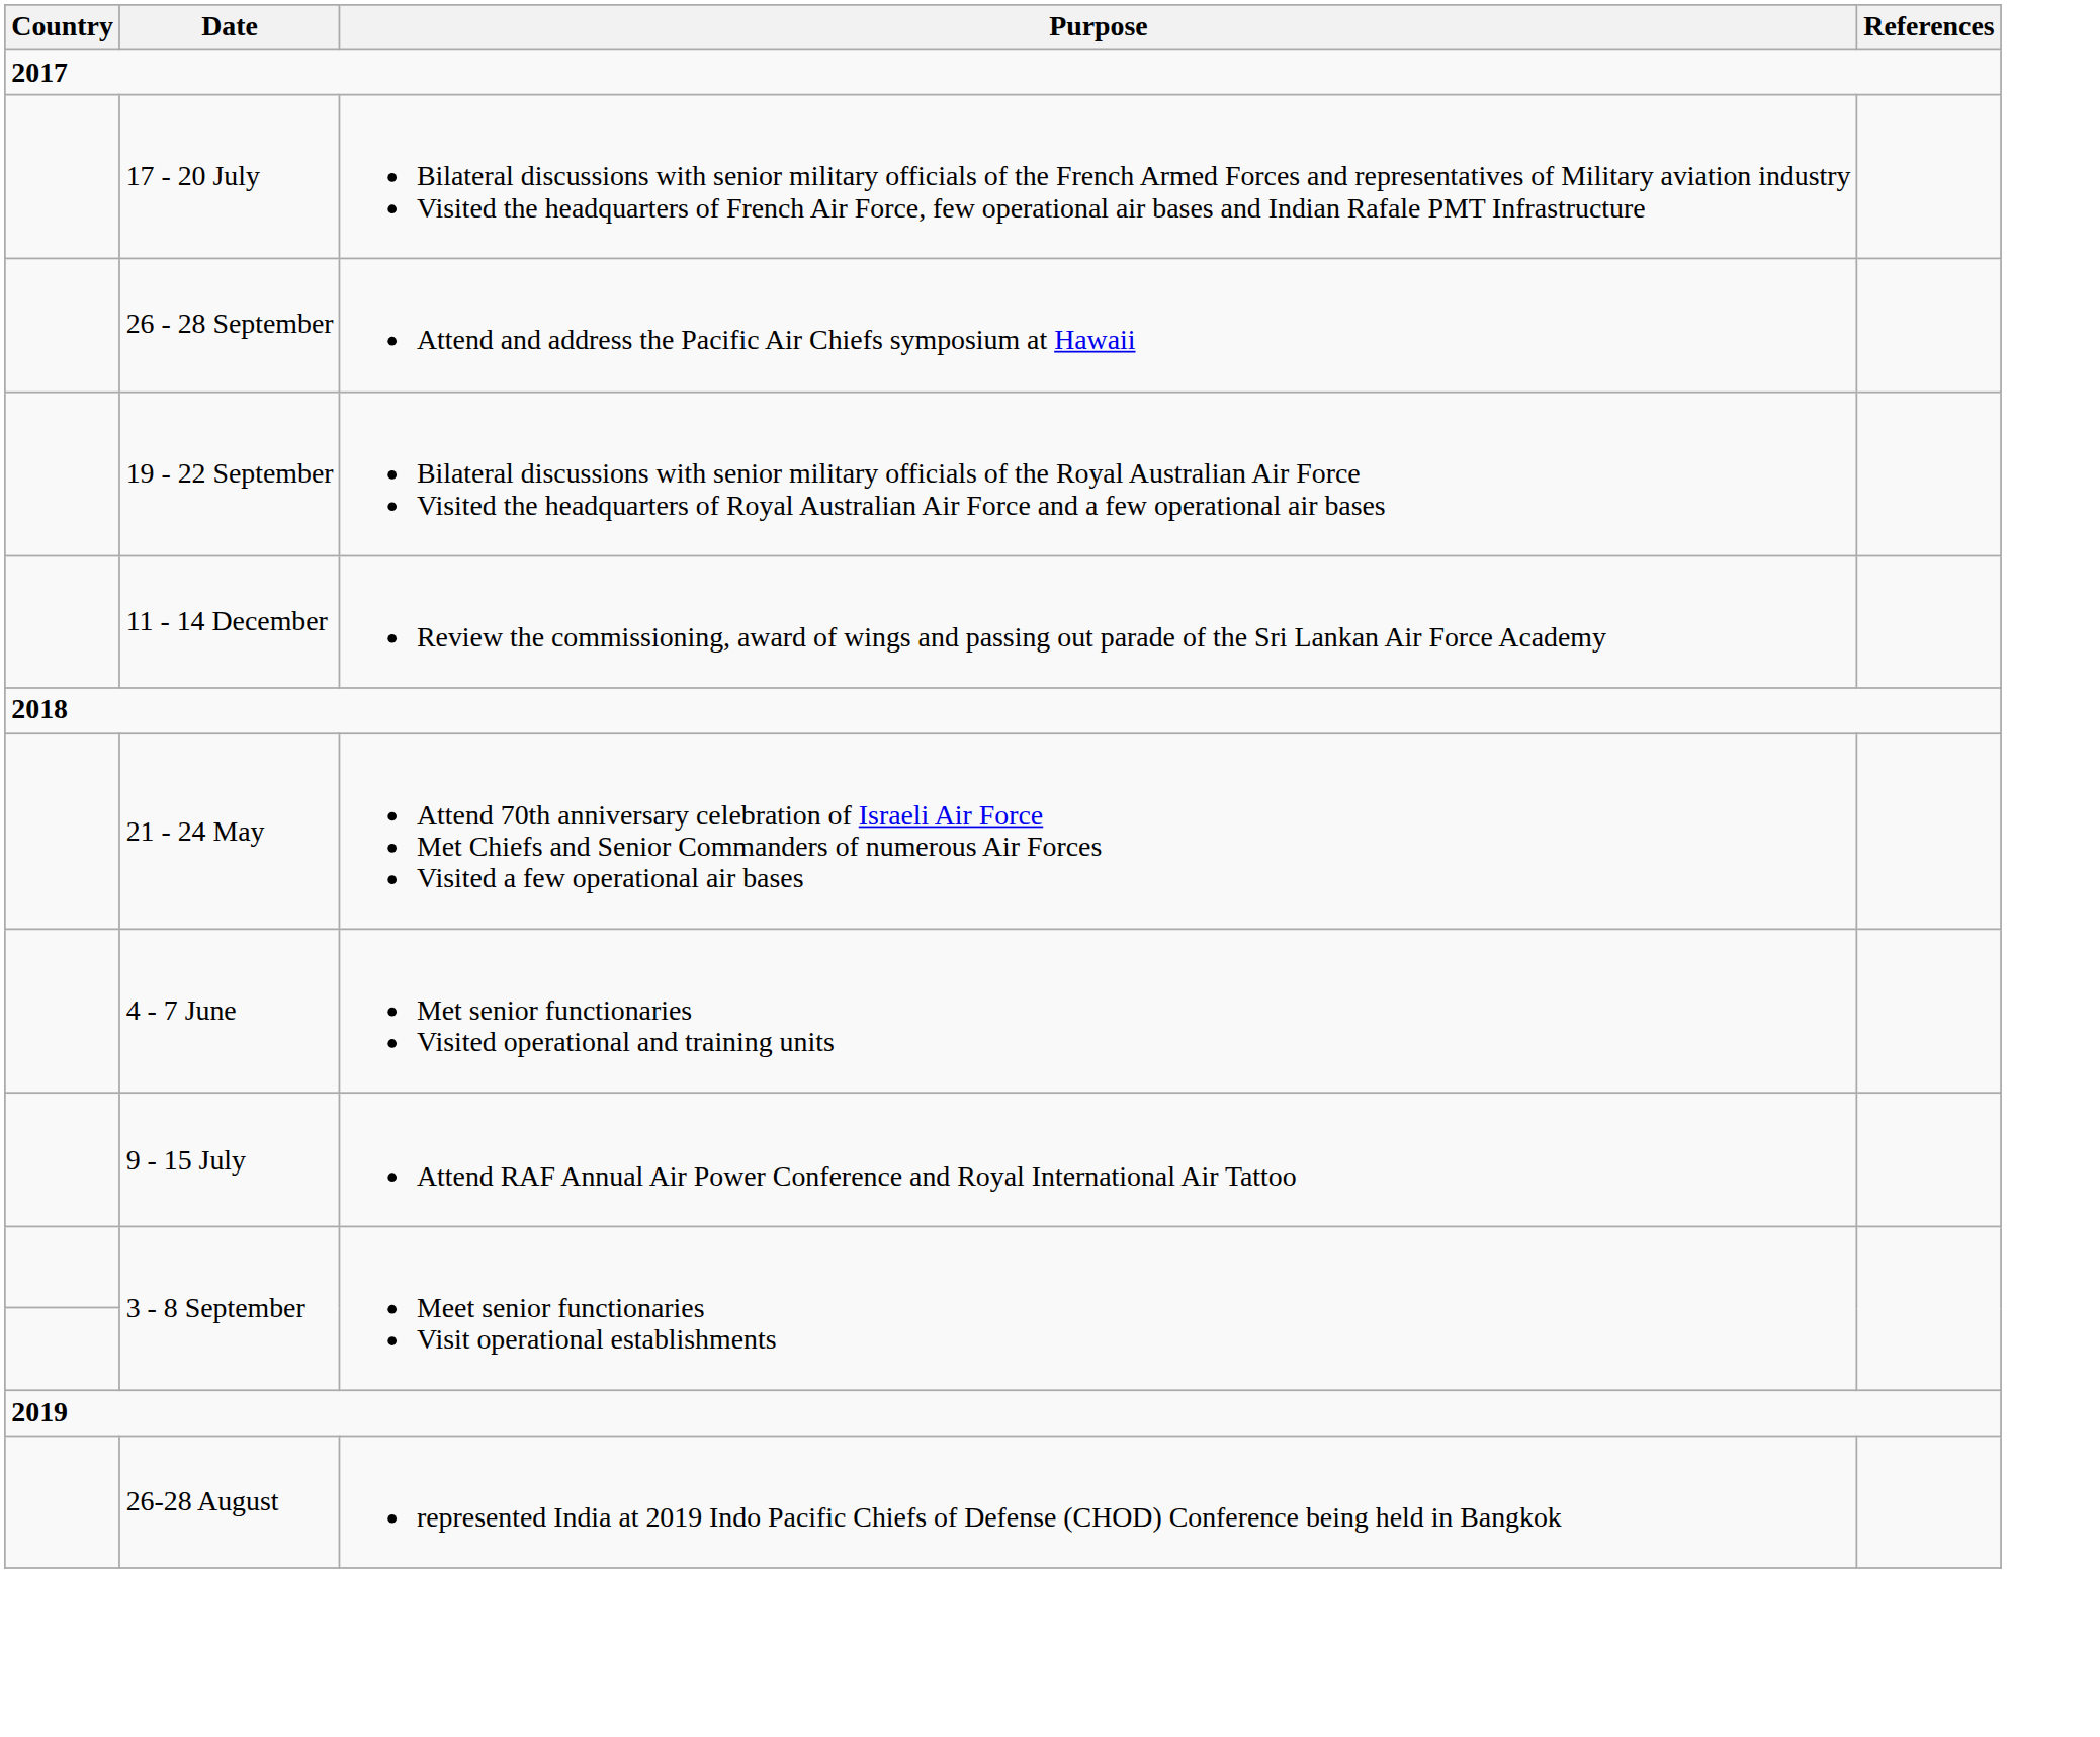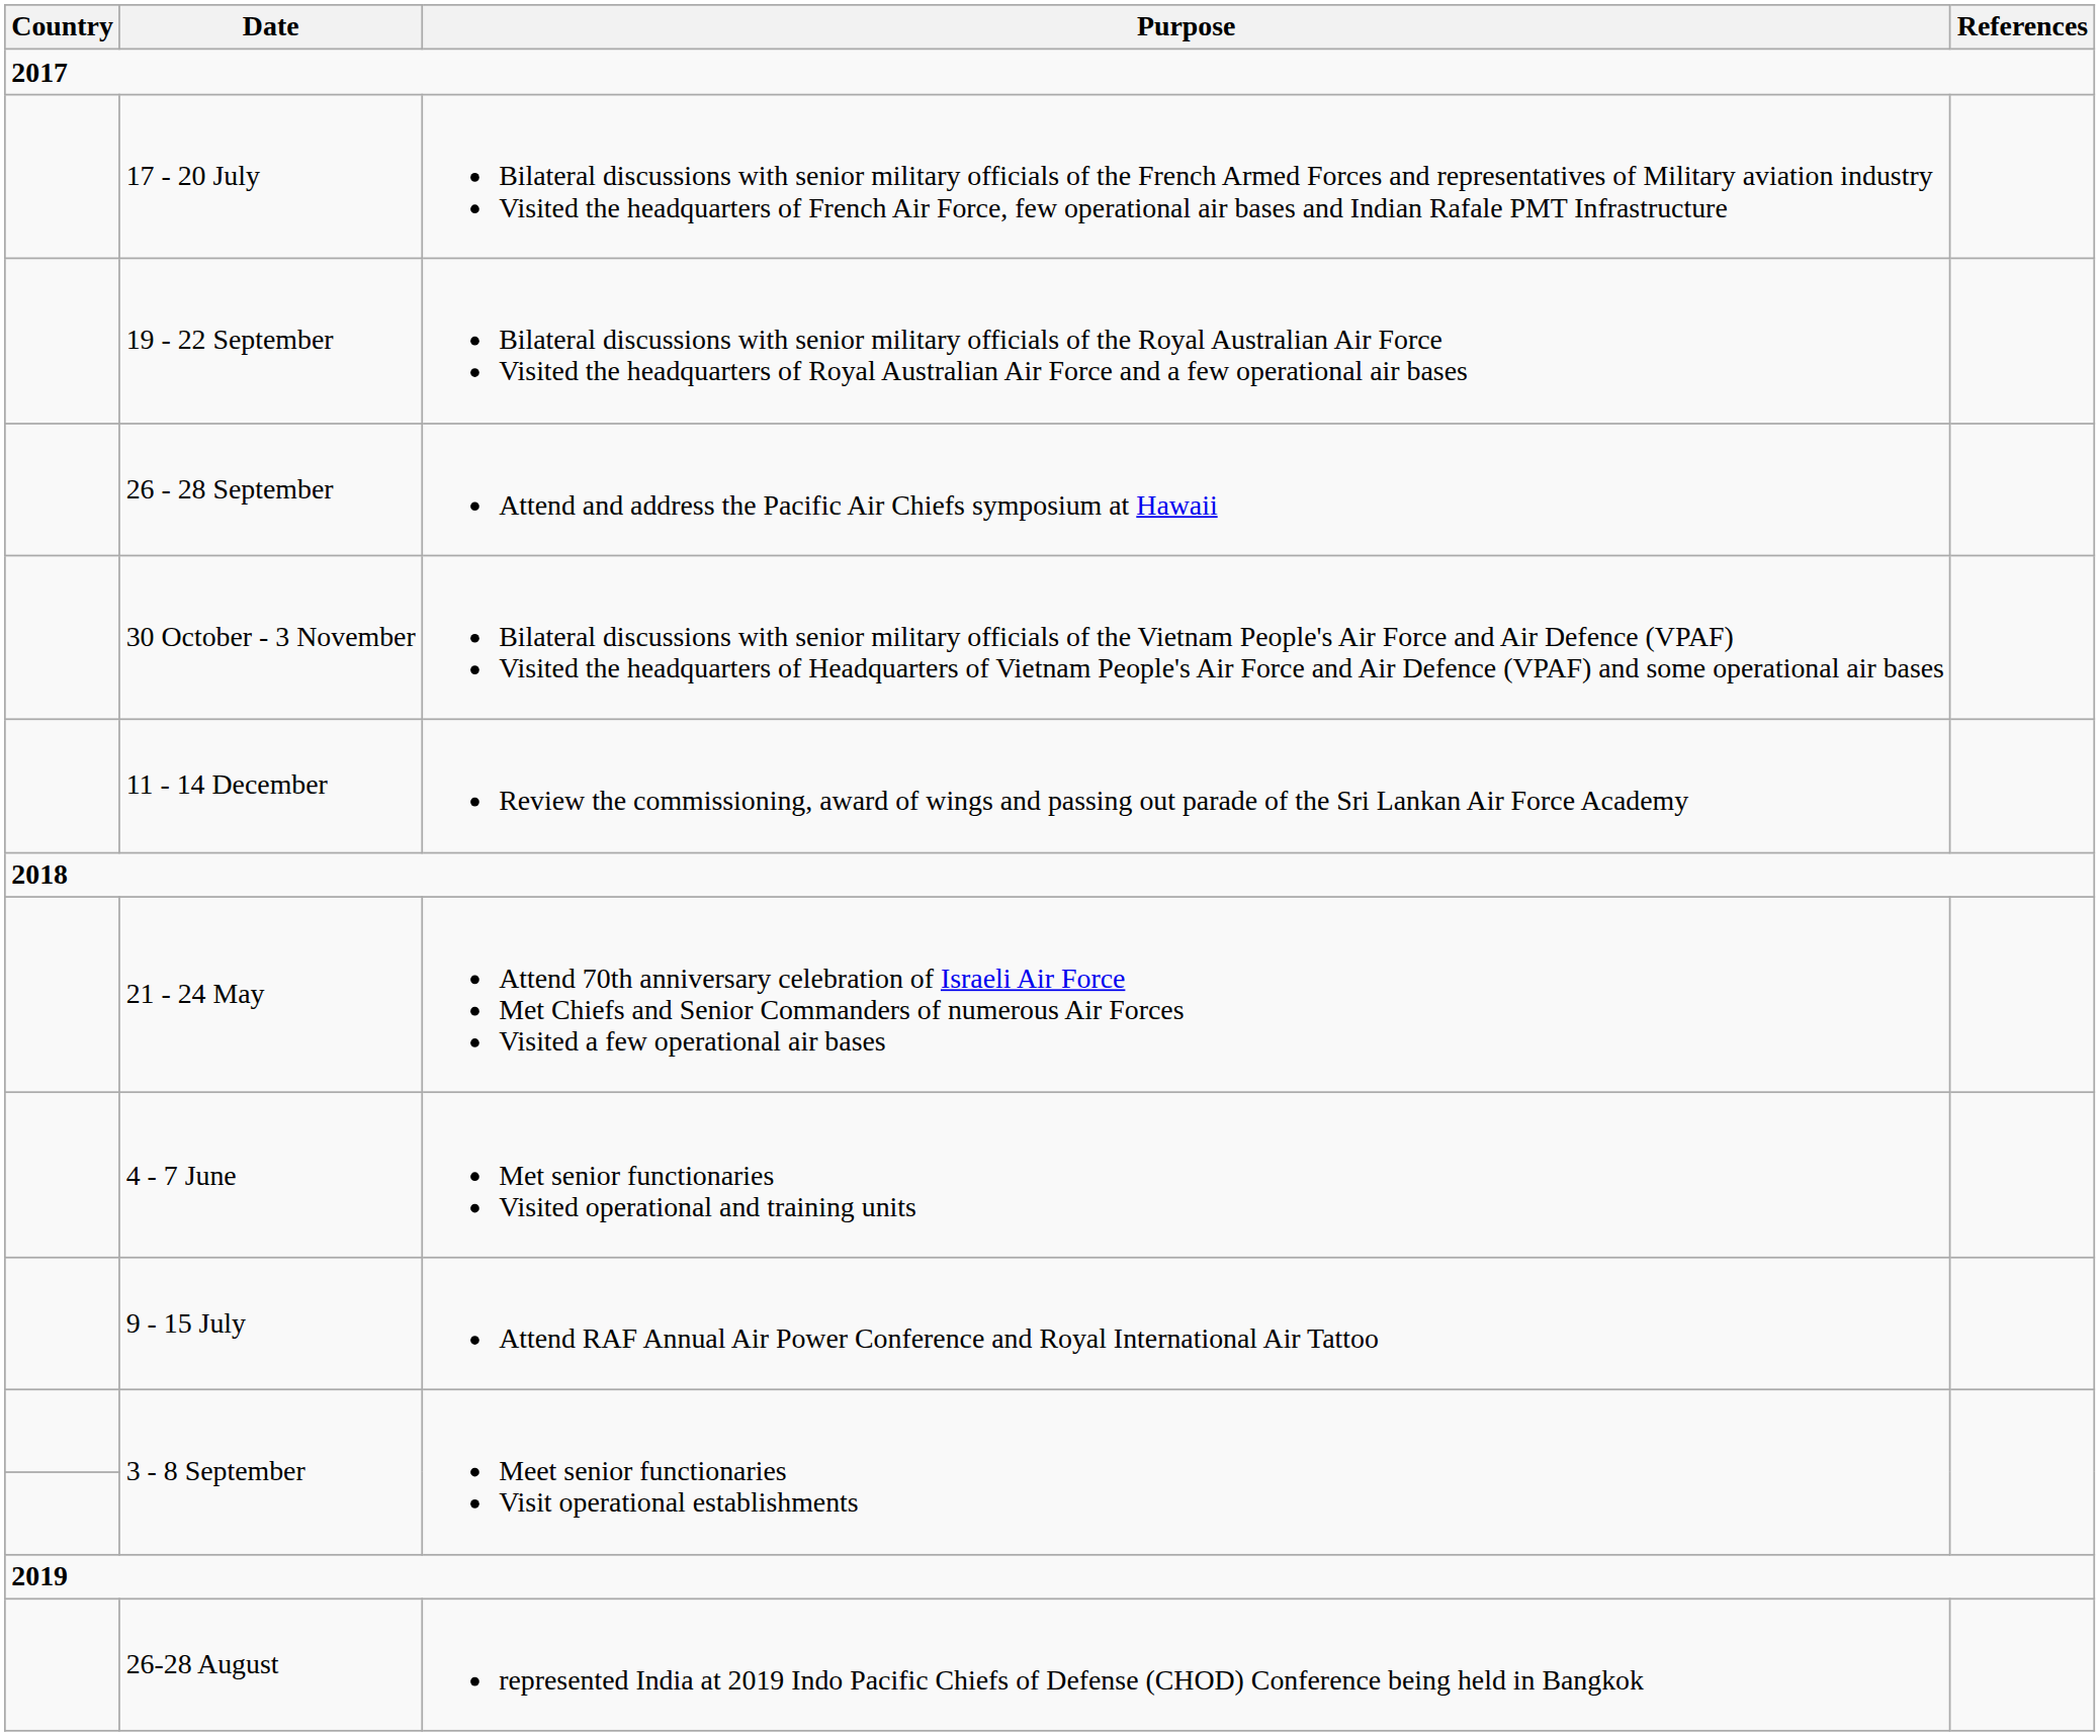rows swapped: 19 - 22 September <-> 26 - 28 September
+ row: 30 October - 3 November | Bilateral discussions with senior military officials of the Vietnam People's Air Force and Air Defence (VPAF) Visited the headquarters of Headquarters of Vietnam People's Air Force and Air Defence (VPAF) and some operational air bases
